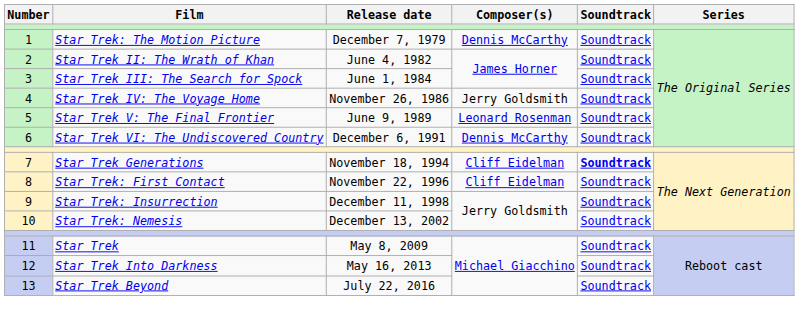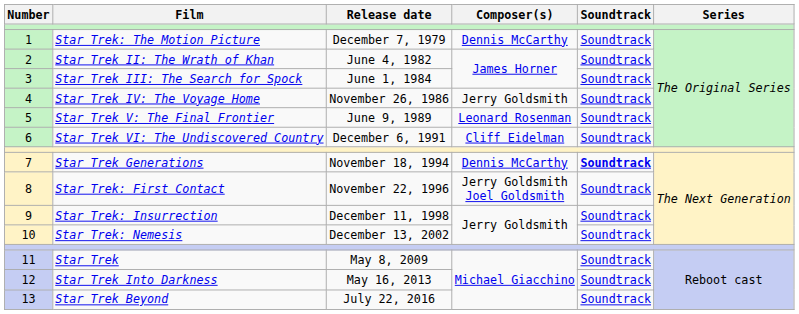6 | Composer(s): Dennis McCarthy -> Cliff Eidelman
7 | Composer(s): Cliff Eidelman -> Dennis McCarthy
8 | Composer(s): Cliff Eidelman -> Jerry Goldsmith Joel Goldsmith
